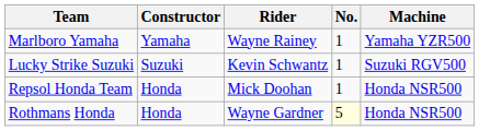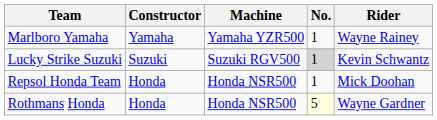columns swapped: Machine <-> Rider
Lucky Strike Suzuki | No.: no background -> lightgrey background
